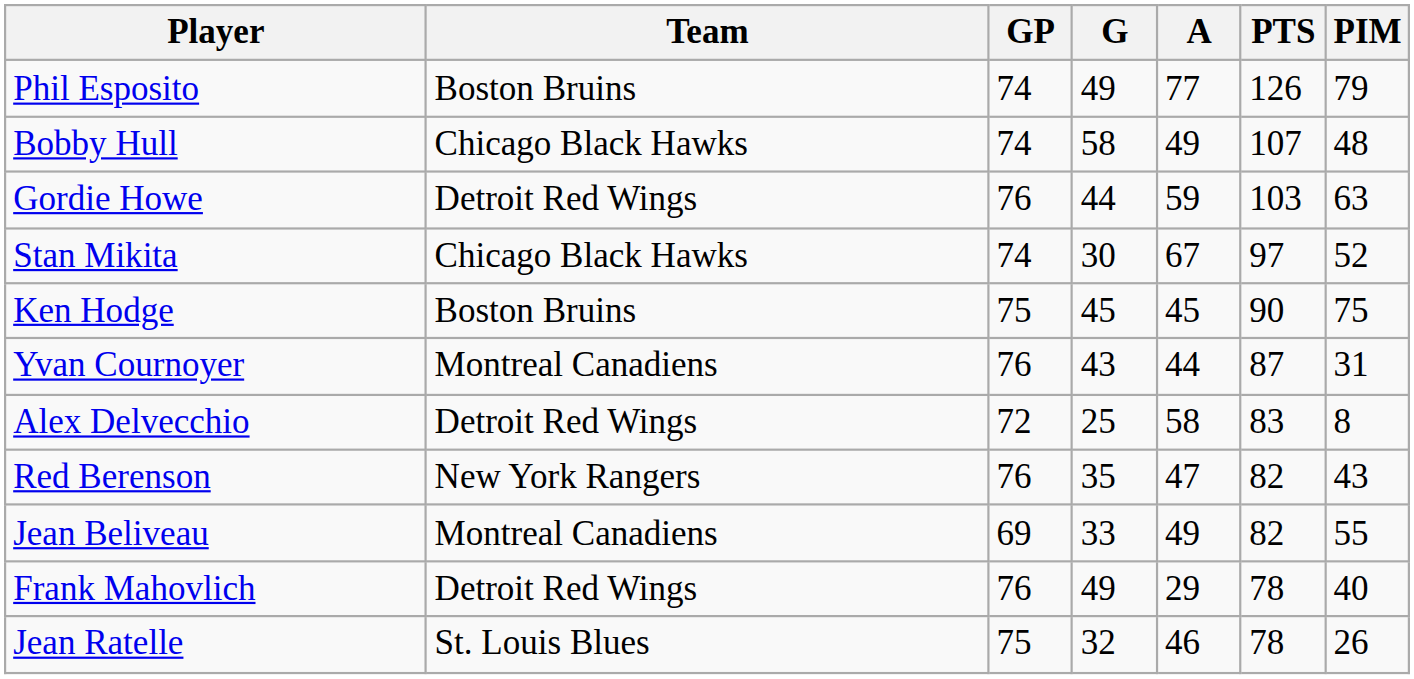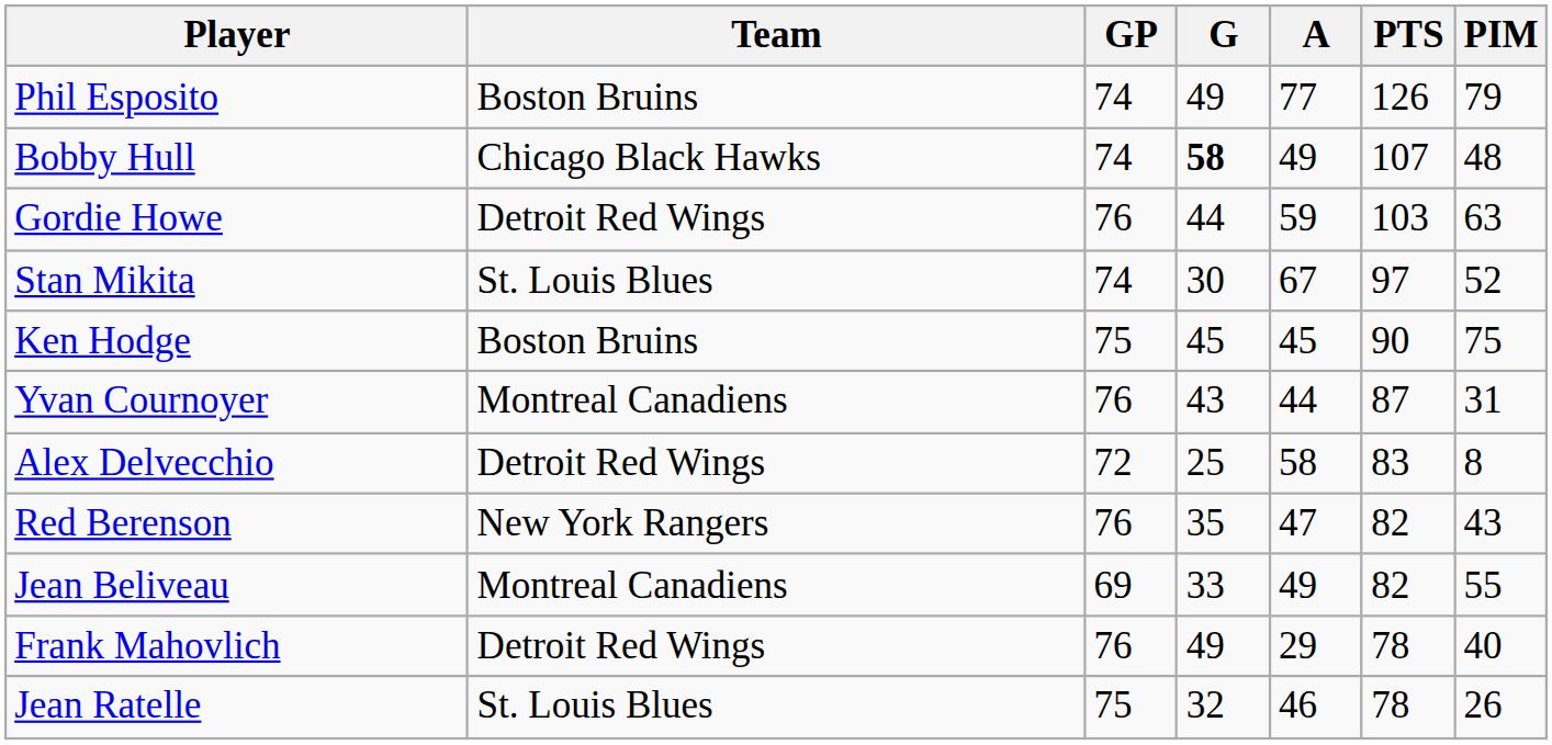Bobby Hull | G: normal -> bold
Stan Mikita | Team: Chicago Black Hawks -> St. Louis Blues
